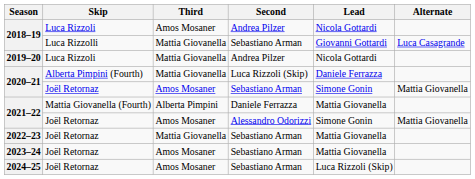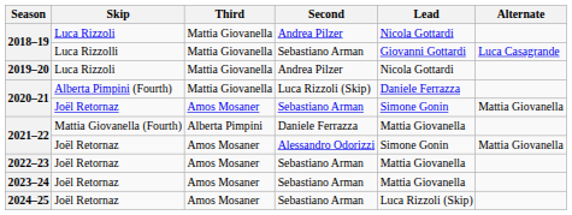2018–19 / Luca Rizzoli | Third: Amos Mosaner -> Mattia Giovanella
2022–23 | Third: Mattia Giovanella -> Amos Mosaner
